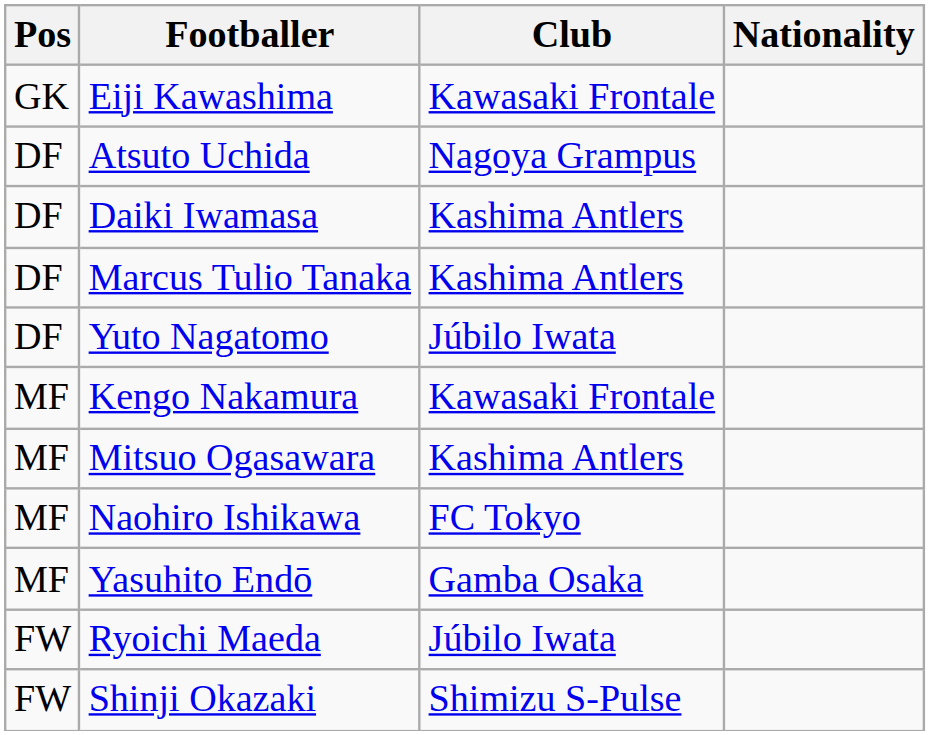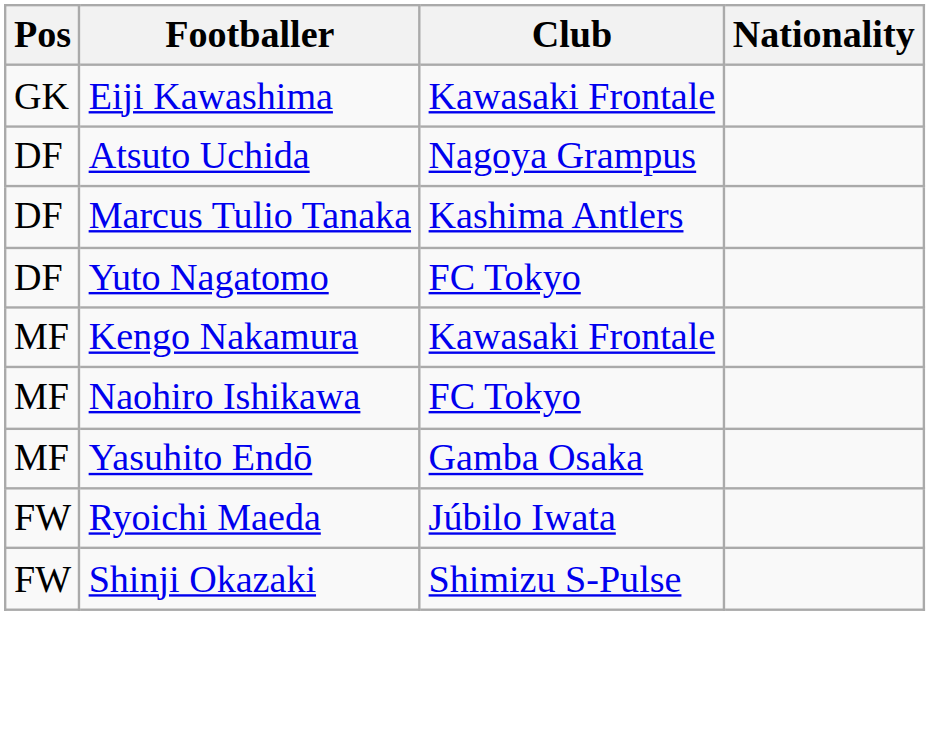- row: DF | Daiki Iwamasa | Kashima Antlers
Yuto Nagatomo | Club: Júbilo Iwata -> FC Tokyo
- row: MF | Mitsuo Ogasawara | Kashima Antlers
